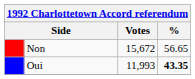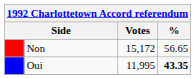Non | Votes: 15,672 -> 15,172
Oui | Votes: 11,993 -> 11,995
